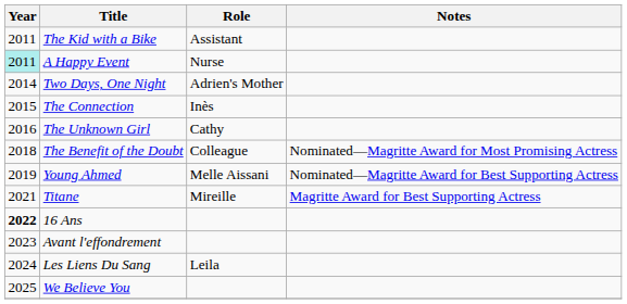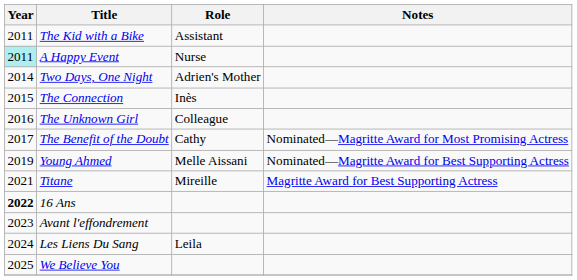The Unknown Girl | Role: Cathy -> Colleague
The Benefit of the Doubt | Year: 2018 -> 2017
The Benefit of the Doubt | Role: Colleague -> Cathy
